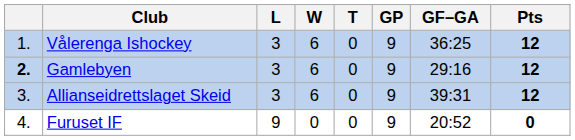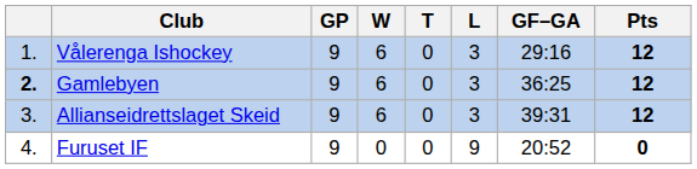columns swapped: GP <-> L
Vålerenga Ishockey | GF–GA: 36:25 -> 29:16
Gamlebyen | GF–GA: 29:16 -> 36:25
